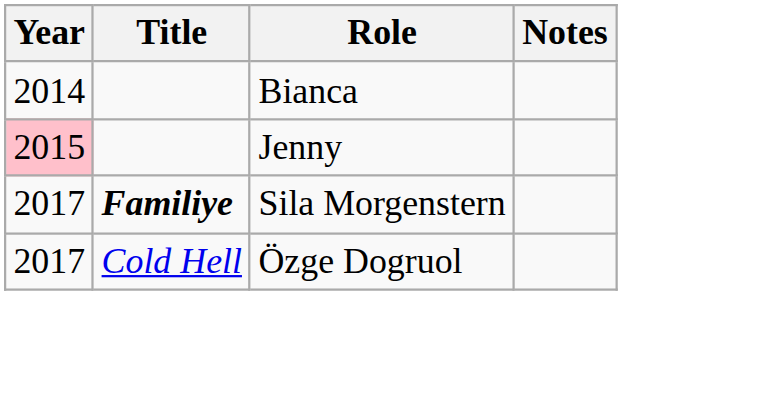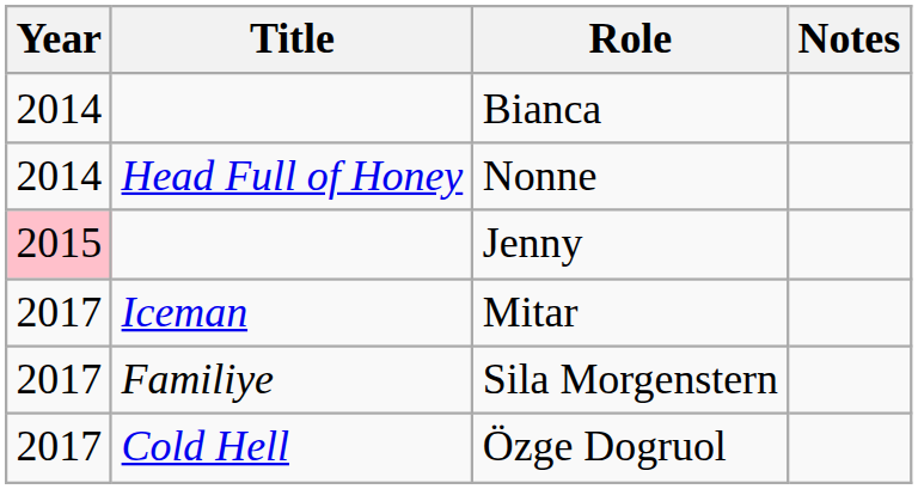+ row: 2014 | Head Full of Honey | Nonne
+ row: 2017 | Iceman | Mitar
Sila Morgenstern | Title: bold -> normal
